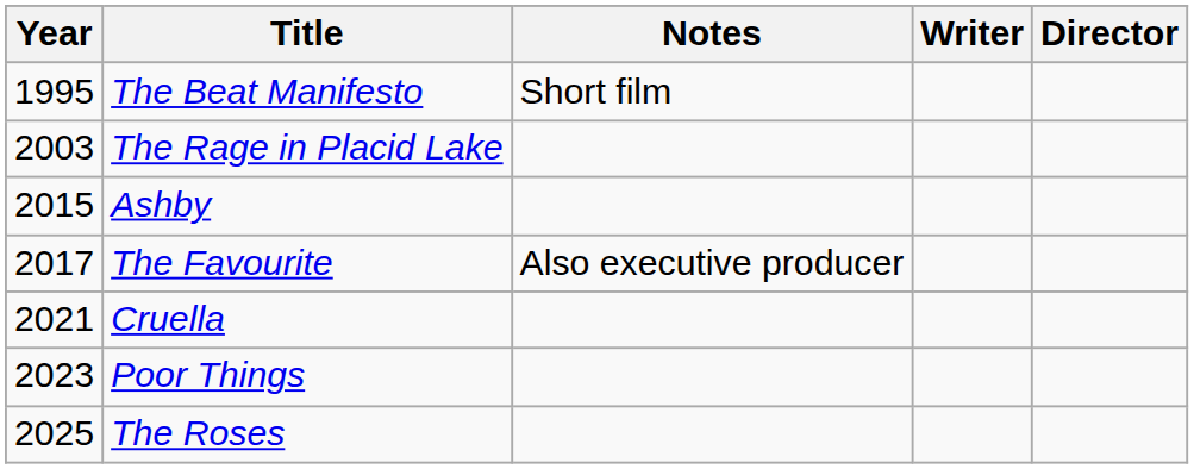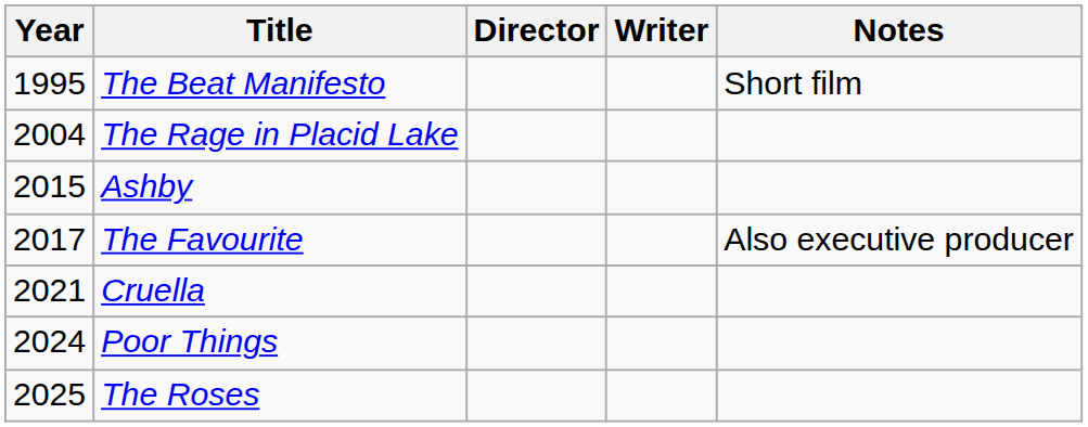columns swapped: Director <-> Notes
The Rage in Placid Lake | Year: 2003 -> 2004
Poor Things | Year: 2023 -> 2024
